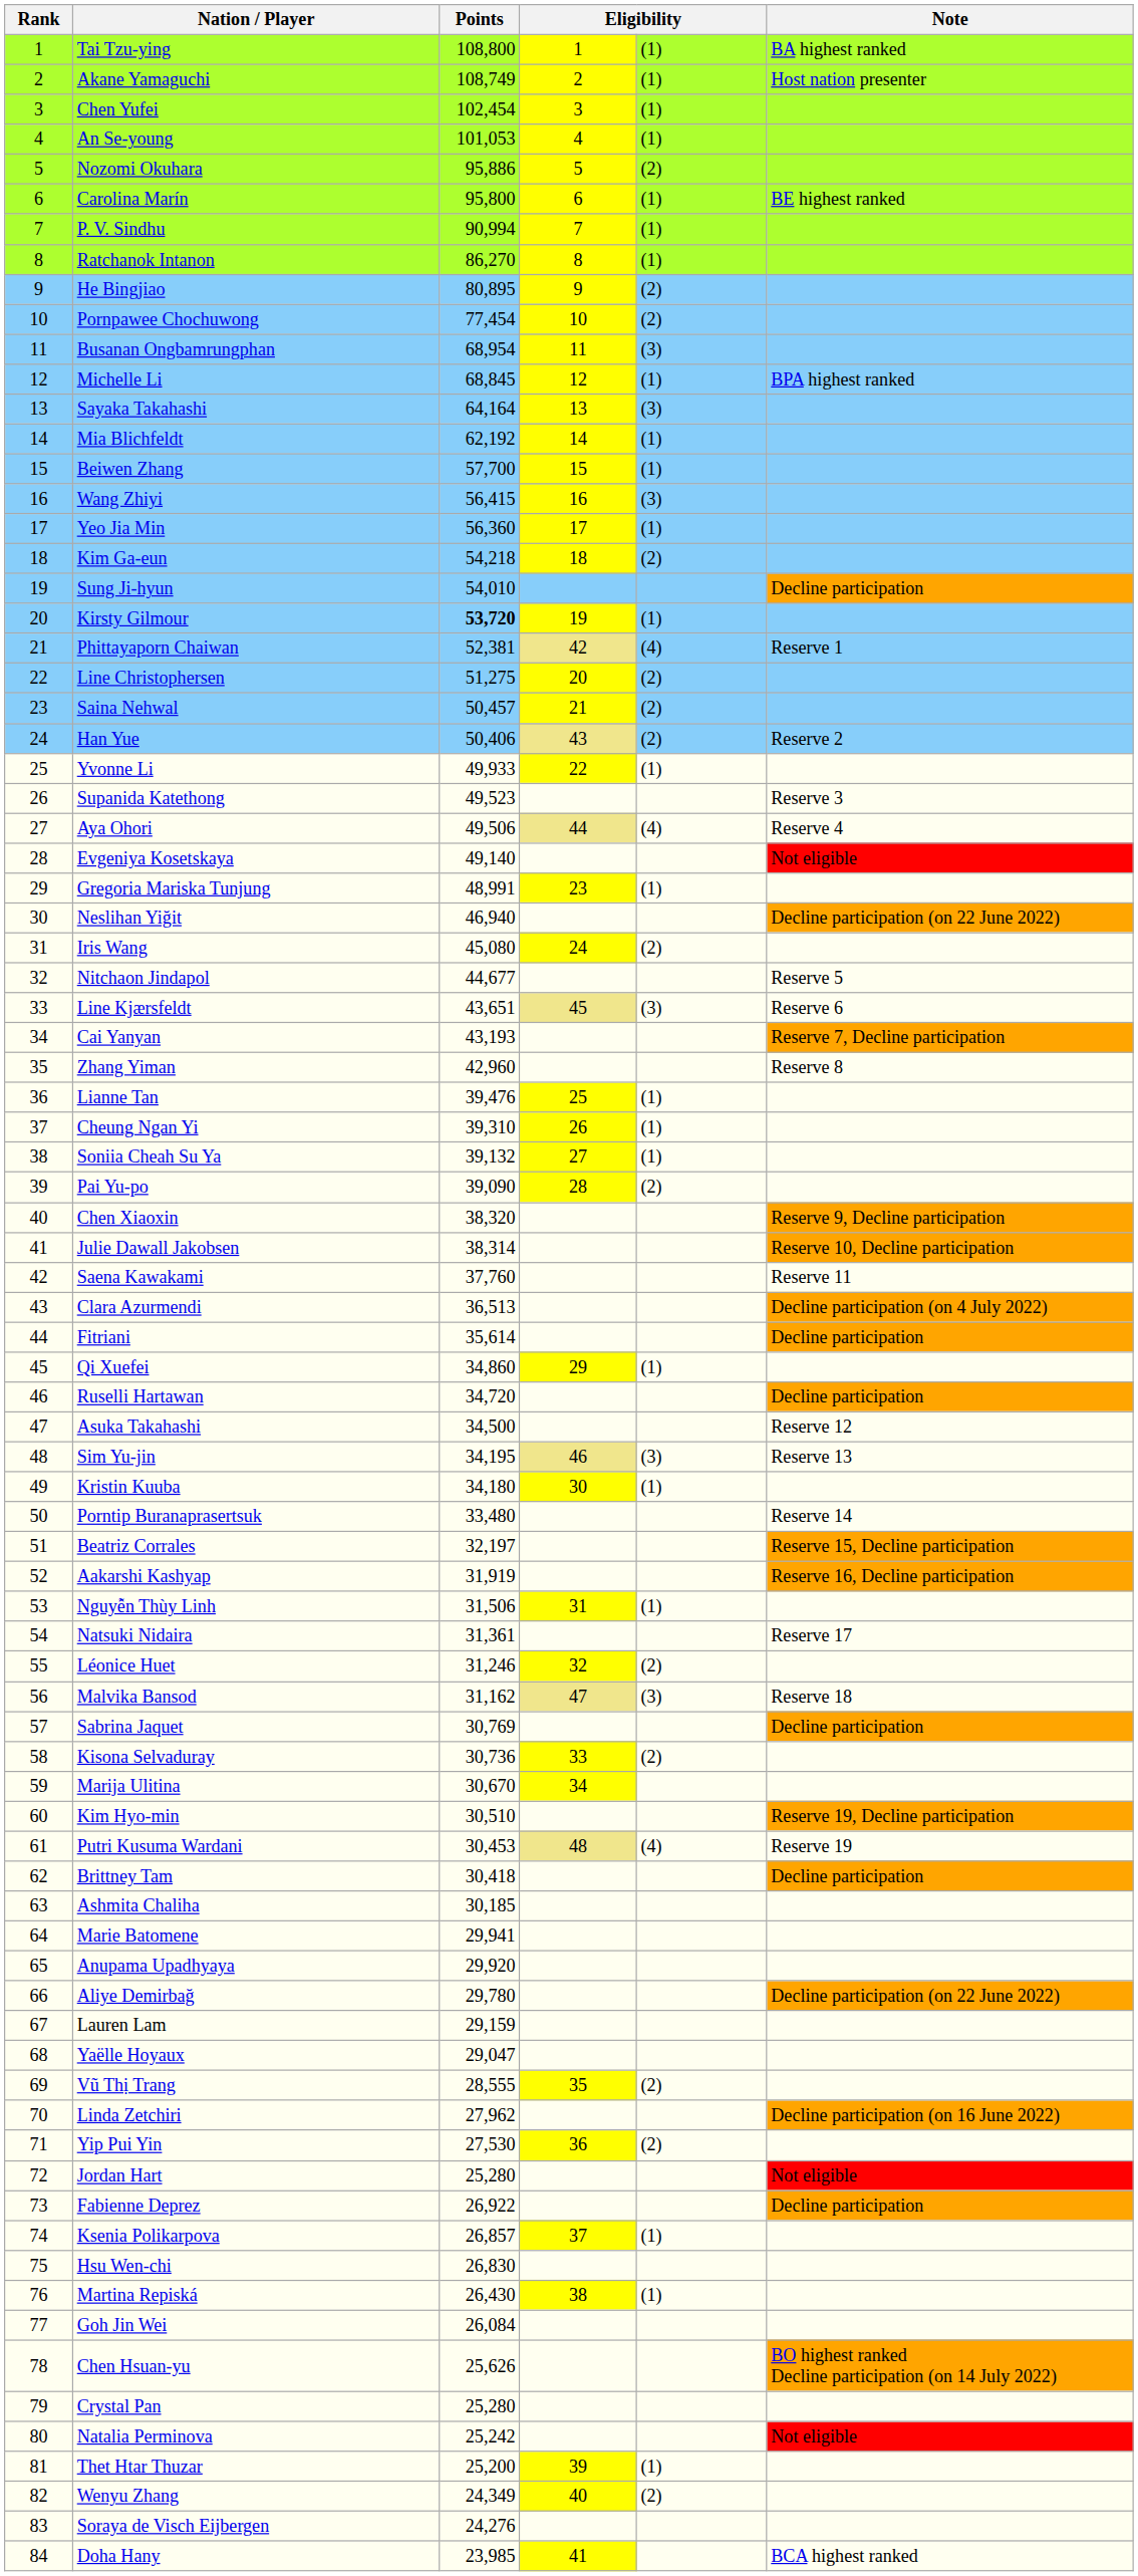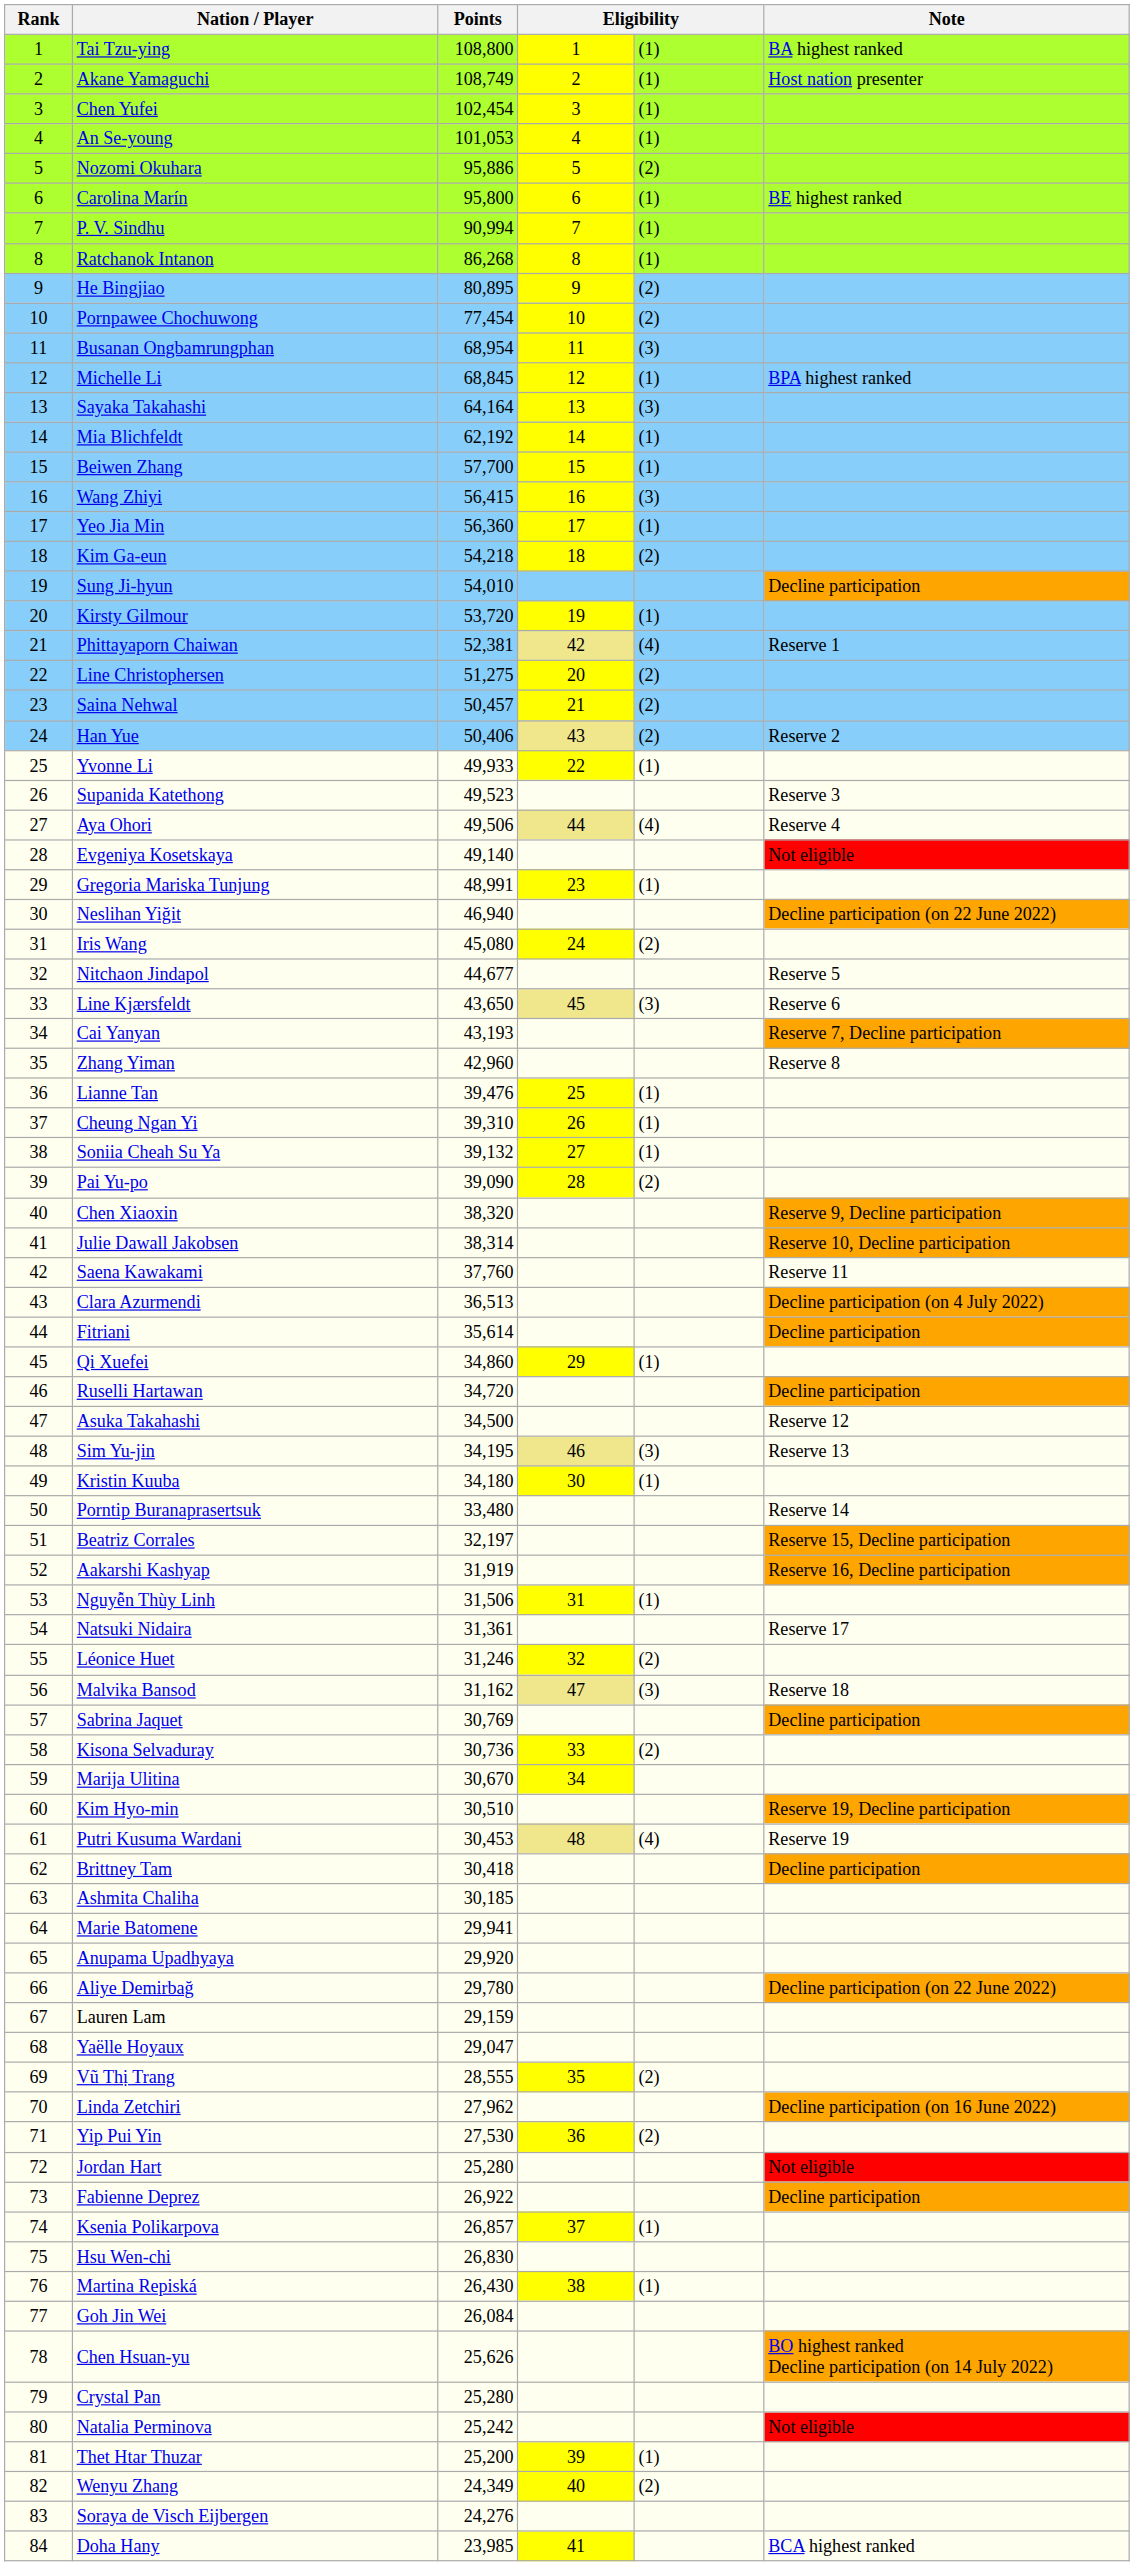Ratchanok Intanon | Points: 86,270 -> 86,268
Kirsty Gilmour | Points: bold -> normal
Line Kjærsfeldt | Points: 43,651 -> 43,650
